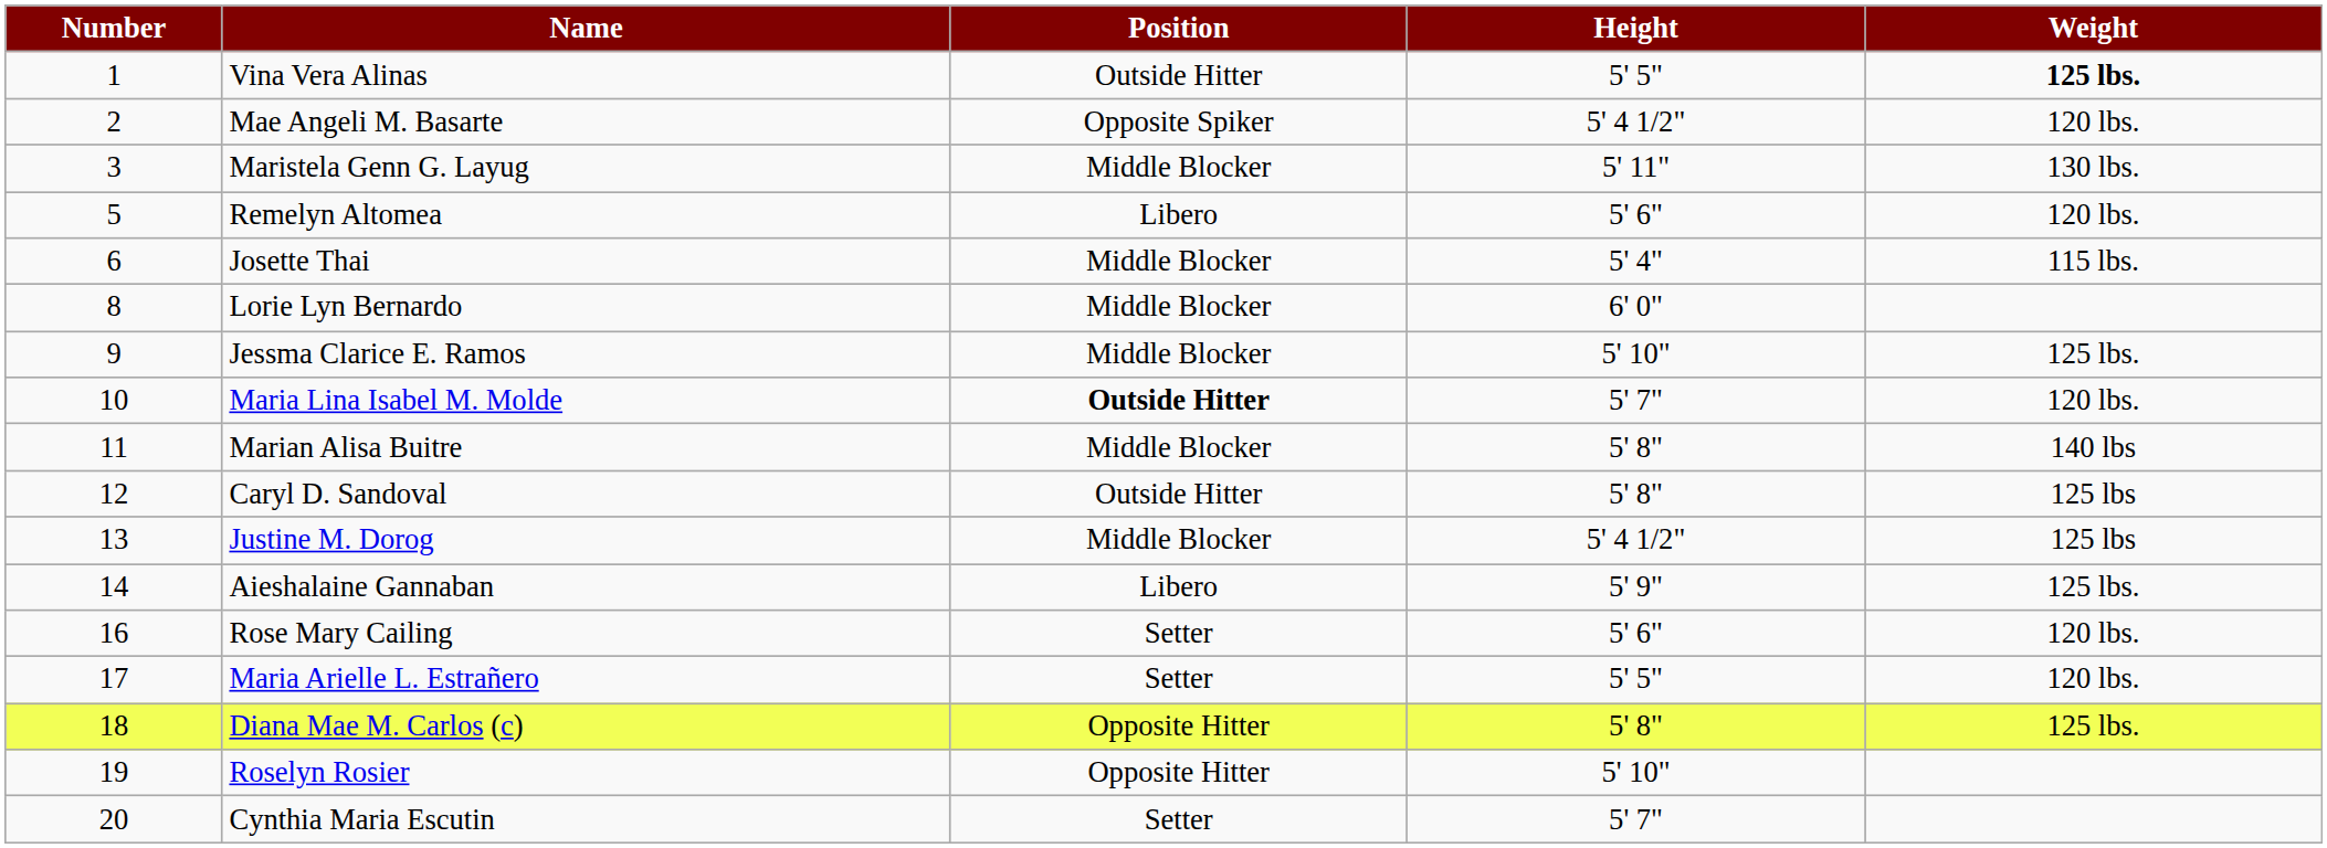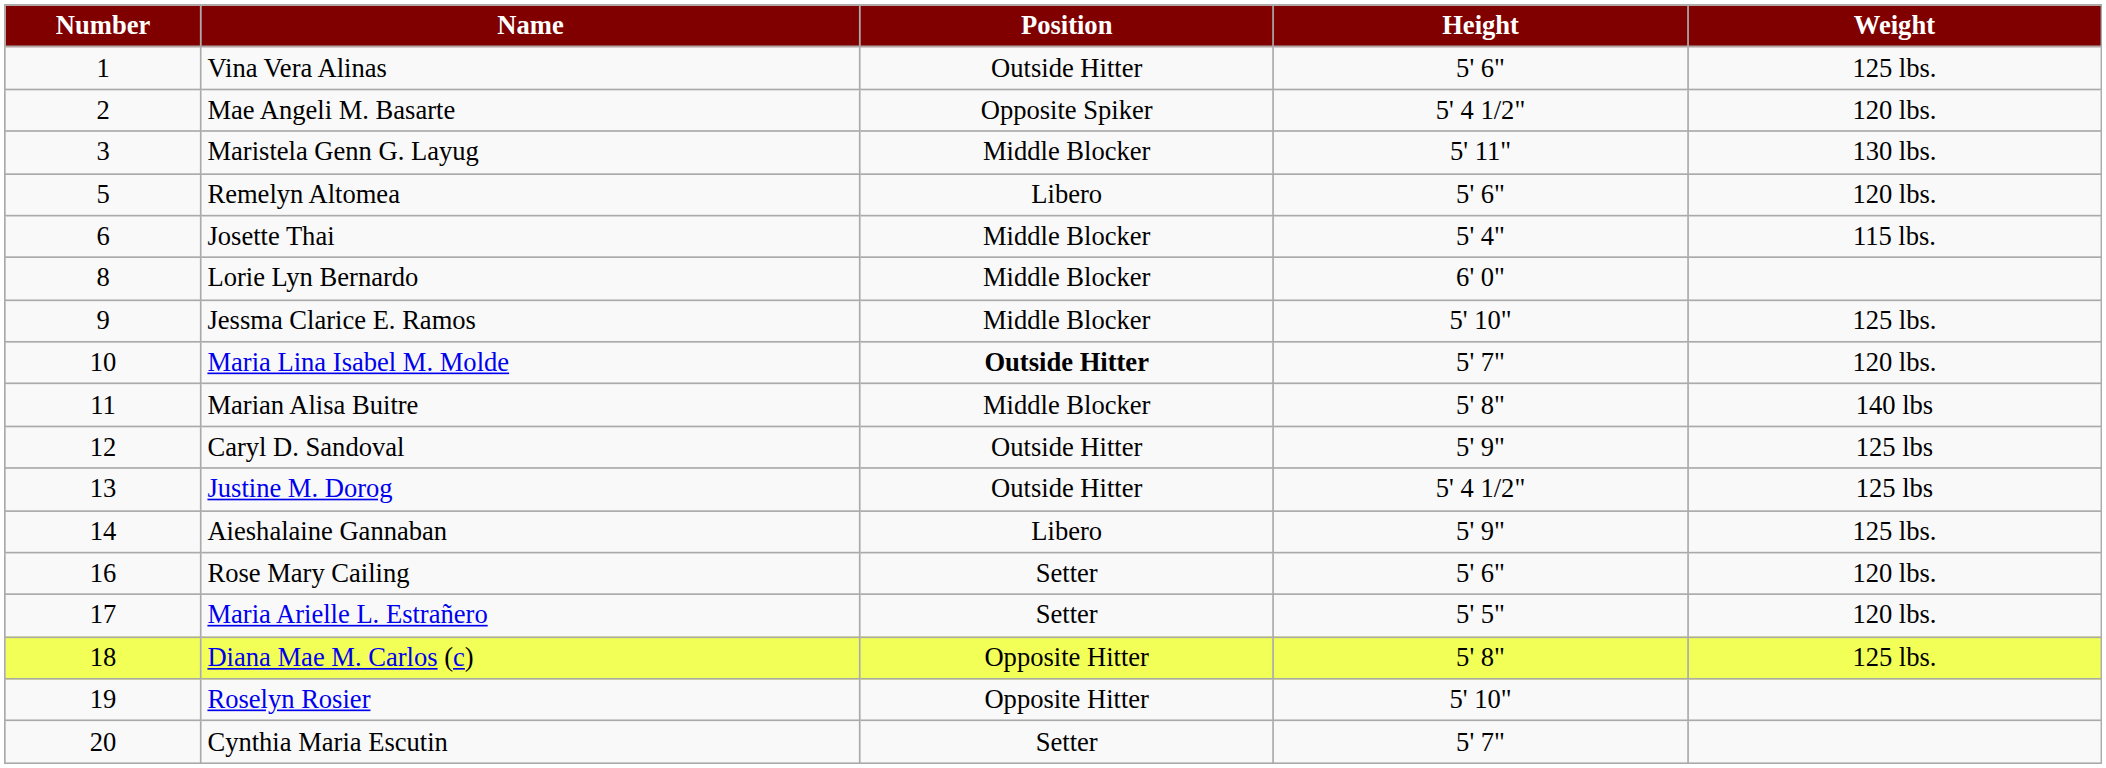Vina Vera Alinas | Height: 5' 5" -> 5' 6"
Vina Vera Alinas | Weight: bold -> normal
Caryl D. Sandoval | Height: 5' 8" -> 5' 9"
Justine M. Dorog | Position: Middle Blocker -> Outside Hitter
